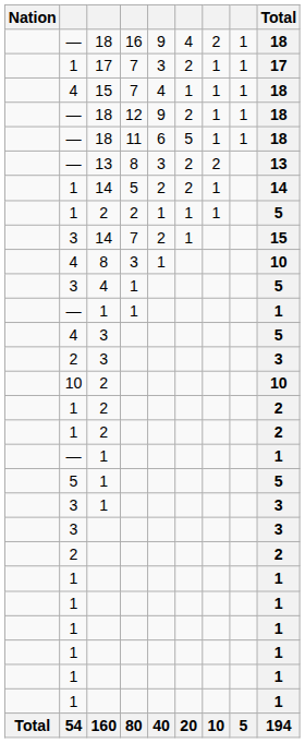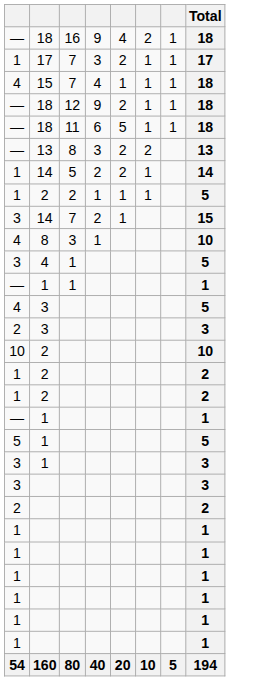- column: Nation | Total
